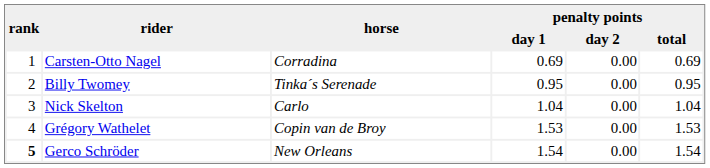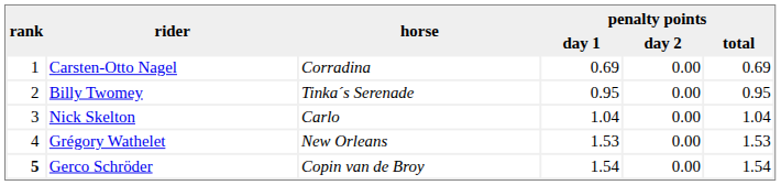Grégory Wathelet | horse: Copin van de Broy -> New Orleans
Gerco Schröder | horse: New Orleans -> Copin van de Broy
